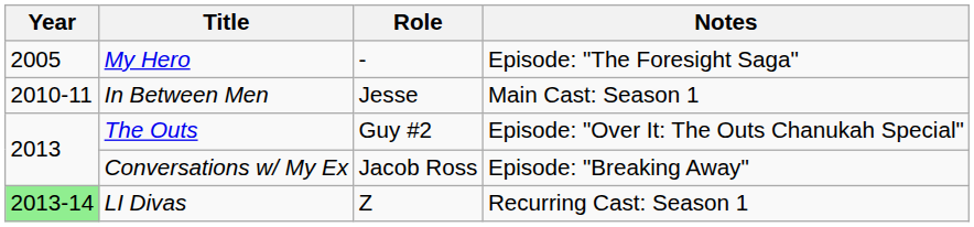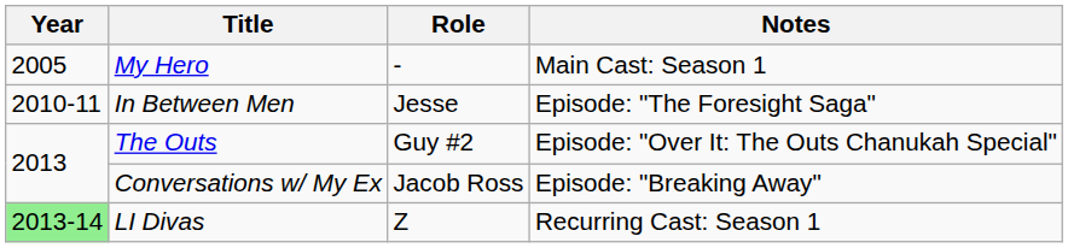My Hero | Notes: Episode: "The Foresight Saga" -> Main Cast: Season 1
In Between Men | Notes: Main Cast: Season 1 -> Episode: "The Foresight Saga"
